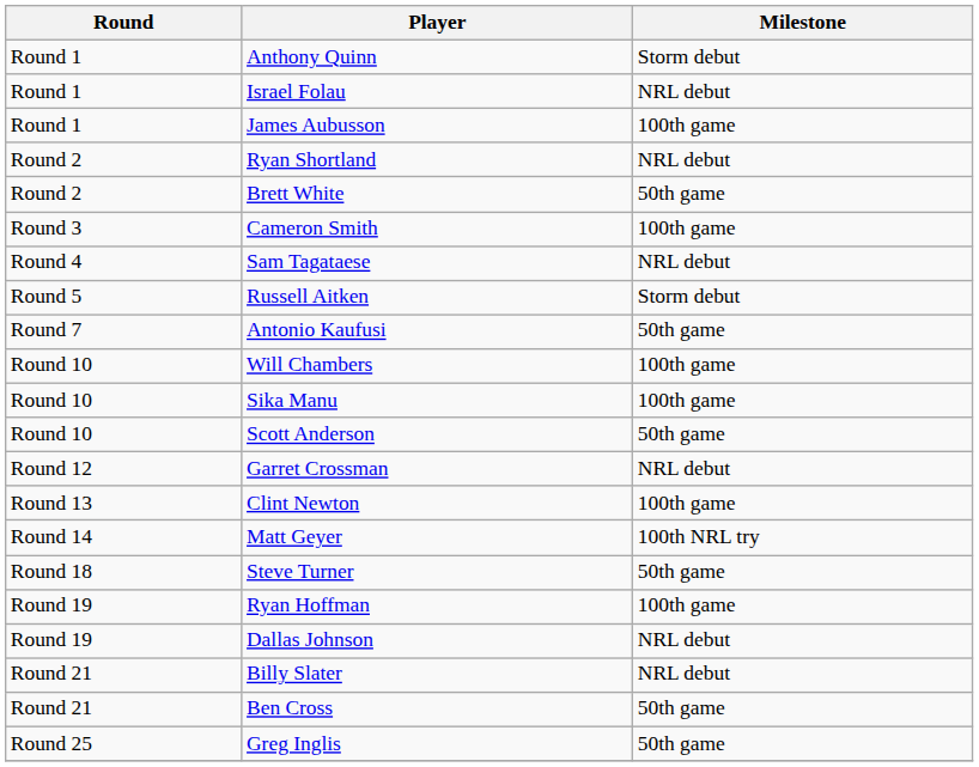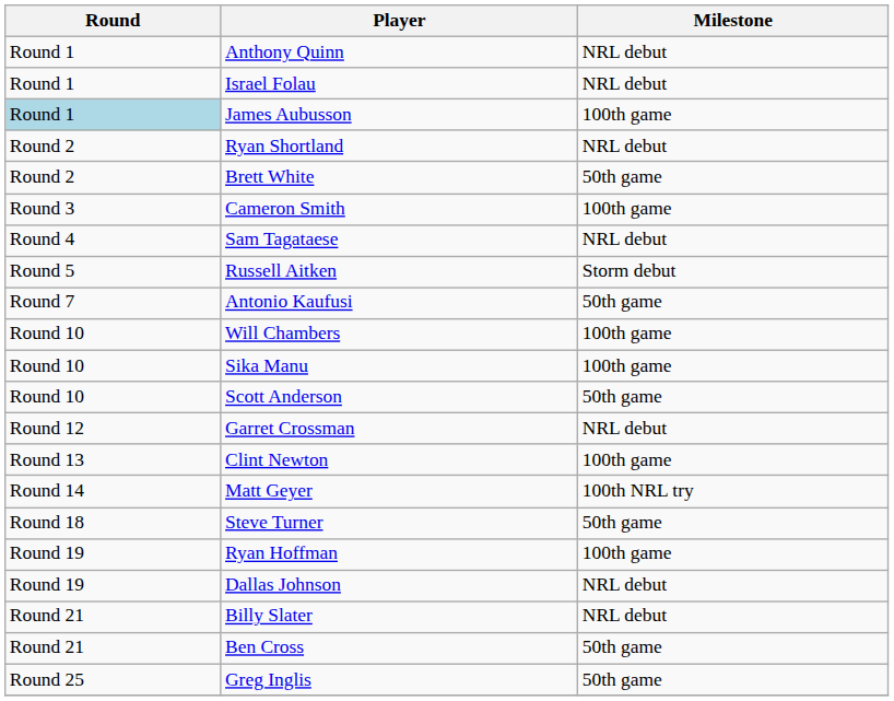Anthony Quinn | Milestone: Storm debut -> NRL debut
James Aubusson | Round: no background -> lightblue background
